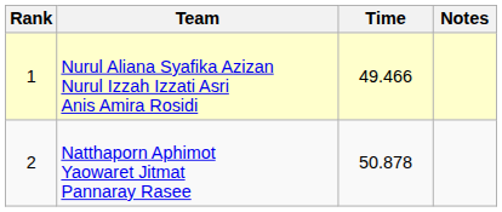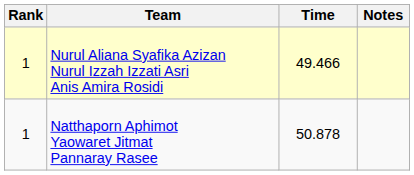Natthaporn Aphimot Yaowaret Jitmat Pannaray Rasee | Rank: 2 -> 1
